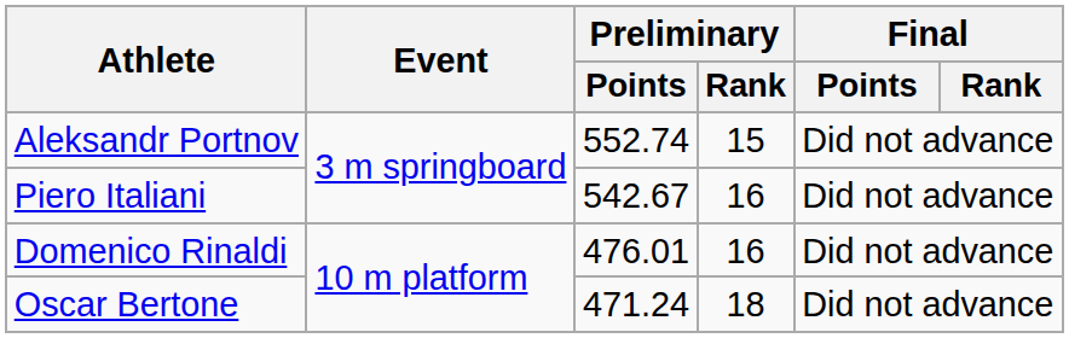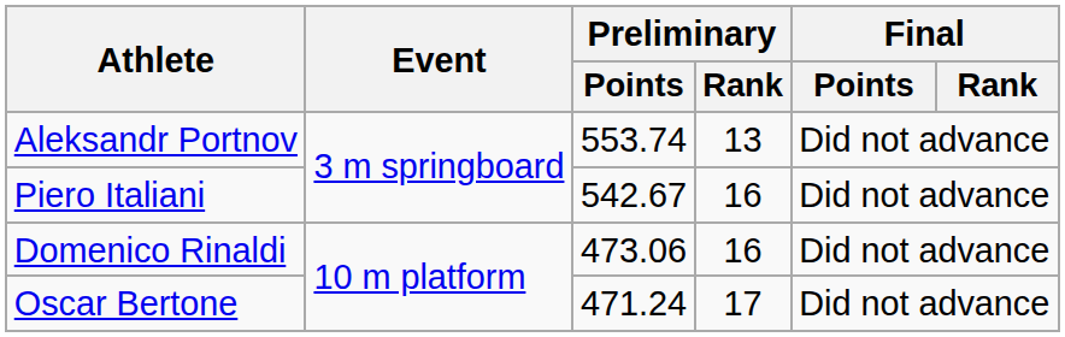Aleksandr Portnov | Preliminary / Points: 552.74 -> 553.74
Aleksandr Portnov | Preliminary / Rank: 15 -> 13
Domenico Rinaldi | Preliminary / Points: 476.01 -> 473.06
Oscar Bertone | Preliminary / Rank: 18 -> 17
